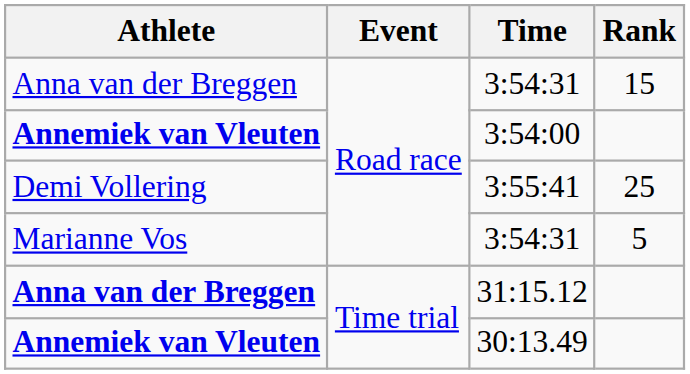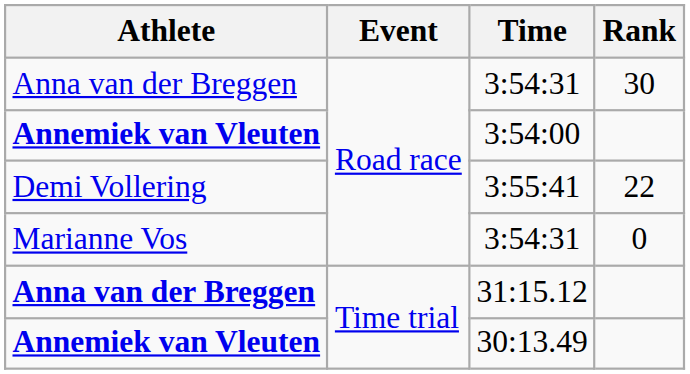Anna van der Breggen / 3:54:31 | Rank: 15 -> 30
3:55:41 | Rank: 25 -> 22
Marianne Vos / 3:54:31 | Rank: 5 -> 0
